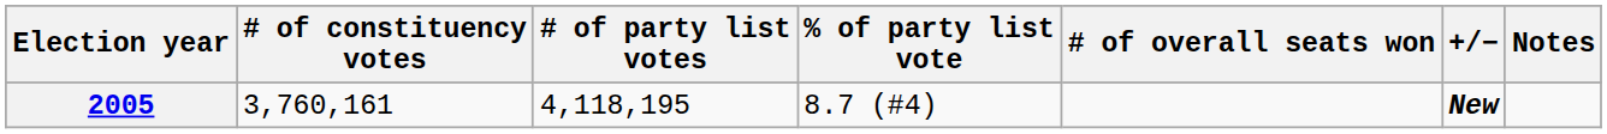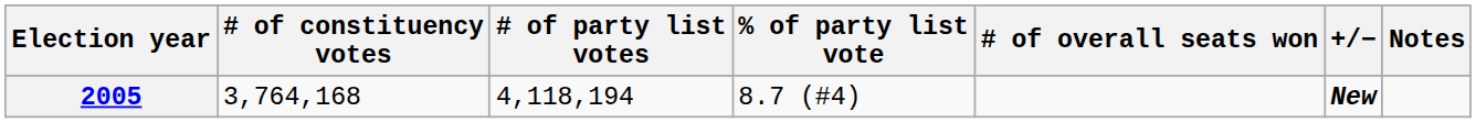2005 | # of constituency votes: 3,760,161 -> 3,764,168
2005 | # of party list votes: 4,118,195 -> 4,118,194
